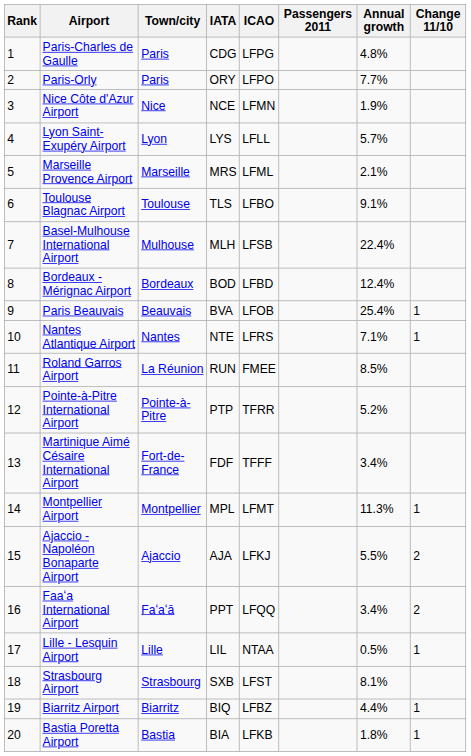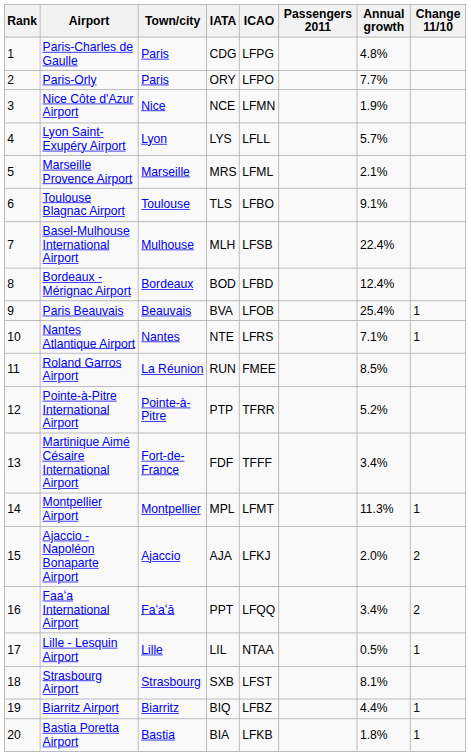Ajaccio - Napoléon Bonaparte Airport | Annual growth: 5.5% -> 2.0%
